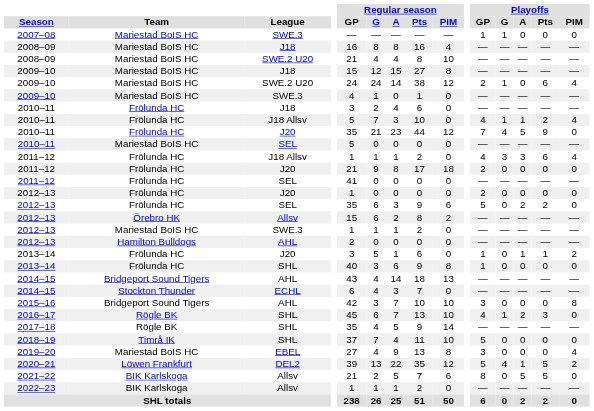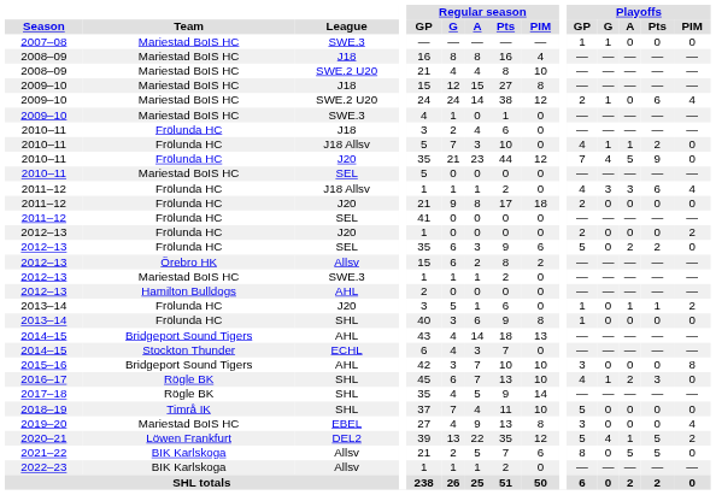2010–11 / J18 Allsv | Playoffs / PIM: 4 -> 0
2012–13 / J20 | Playoffs / PIM: 0 -> 2
